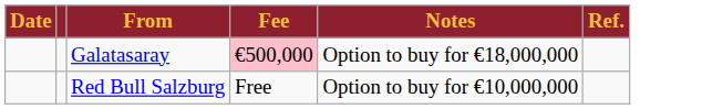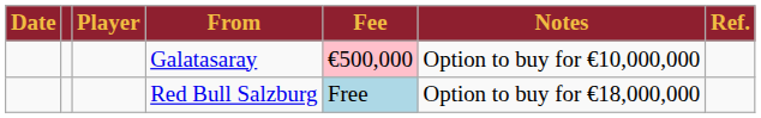+ column: Player
Galatasaray | Notes: Option to buy for €18,000,000 -> Option to buy for €10,000,000
Red Bull Salzburg | Fee: no background -> lightblue background
Red Bull Salzburg | Notes: Option to buy for €10,000,000 -> Option to buy for €18,000,000
